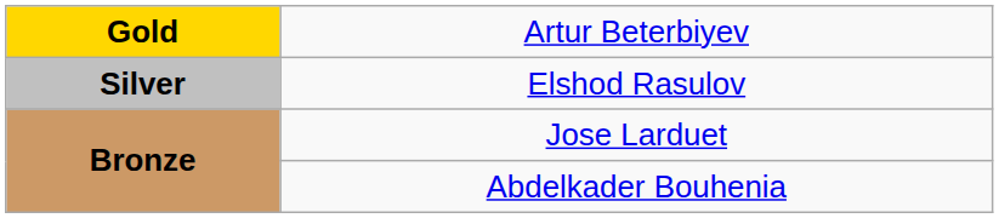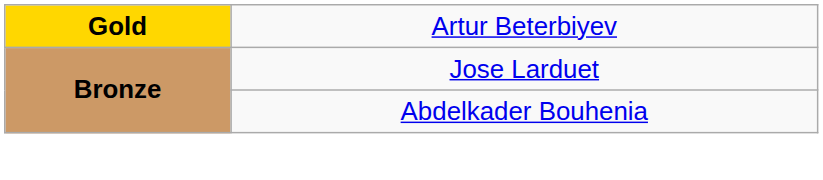- row: Silver | Elshod Rasulov
